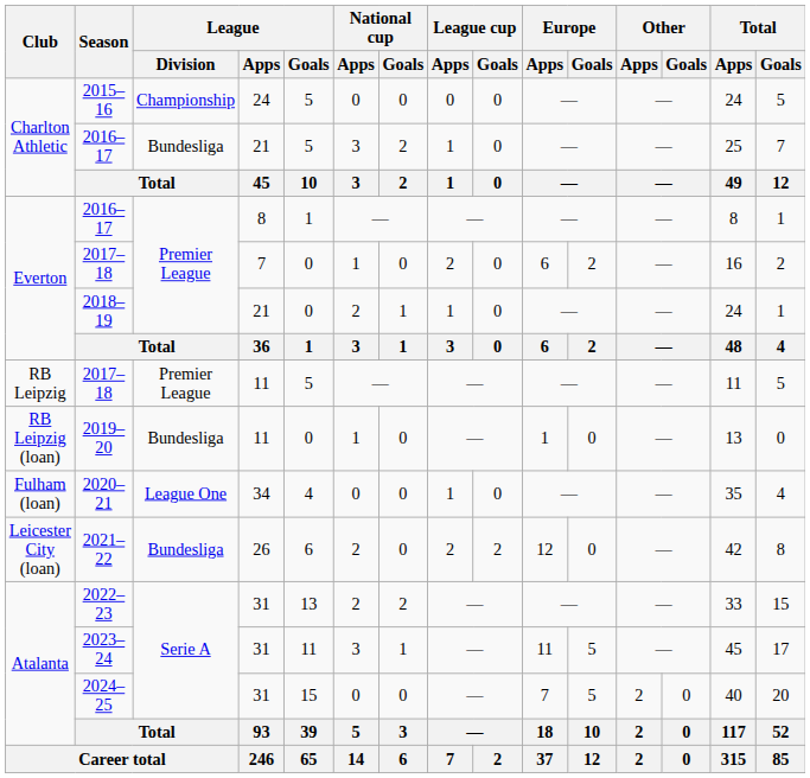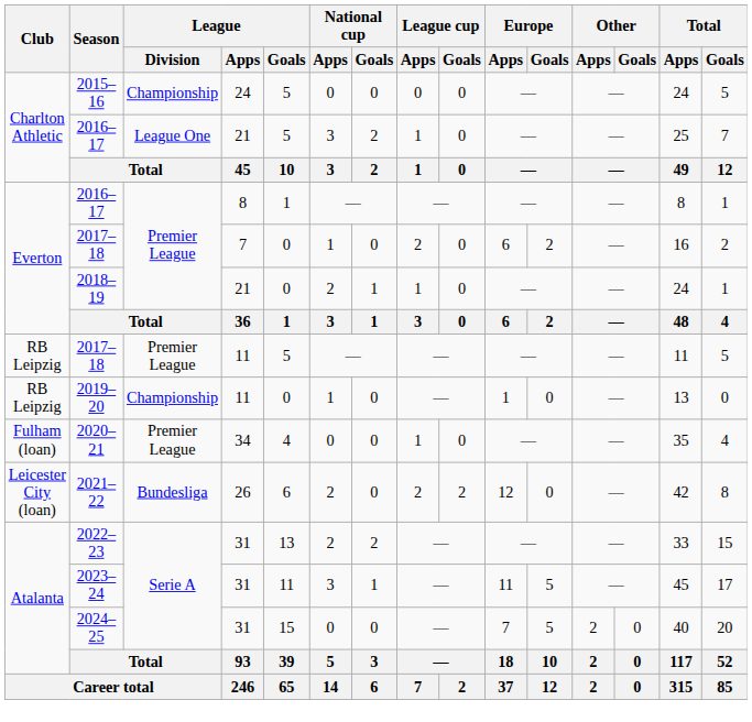2016–17 / 21 | League / Division: Bundesliga -> League One
2019–20 | Club: RB Leipzig (loan) -> RB Leipzig
2019–20 | League / Division: Bundesliga -> Championship
2020–21 | League / Division: League One -> Premier League
